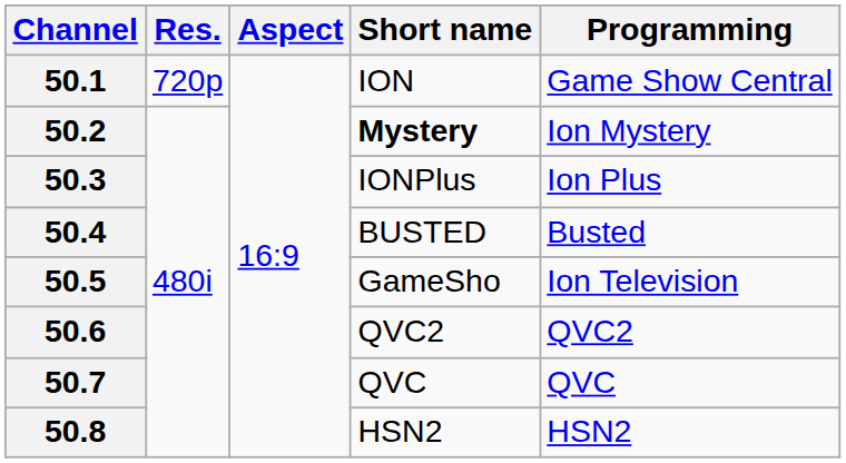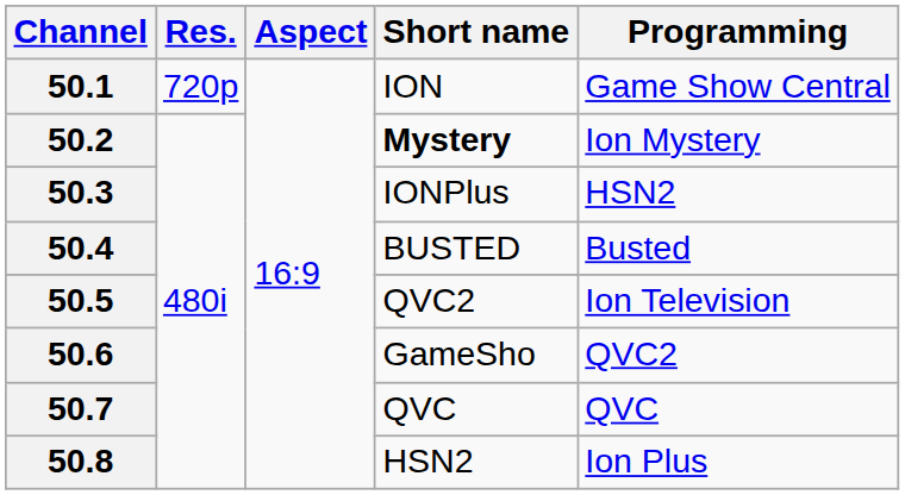50.3 | Programming: Ion Plus -> HSN2
50.5 | Short name: GameSho -> QVC2
50.6 | Short name: QVC2 -> GameSho
50.8 | Programming: HSN2 -> Ion Plus
